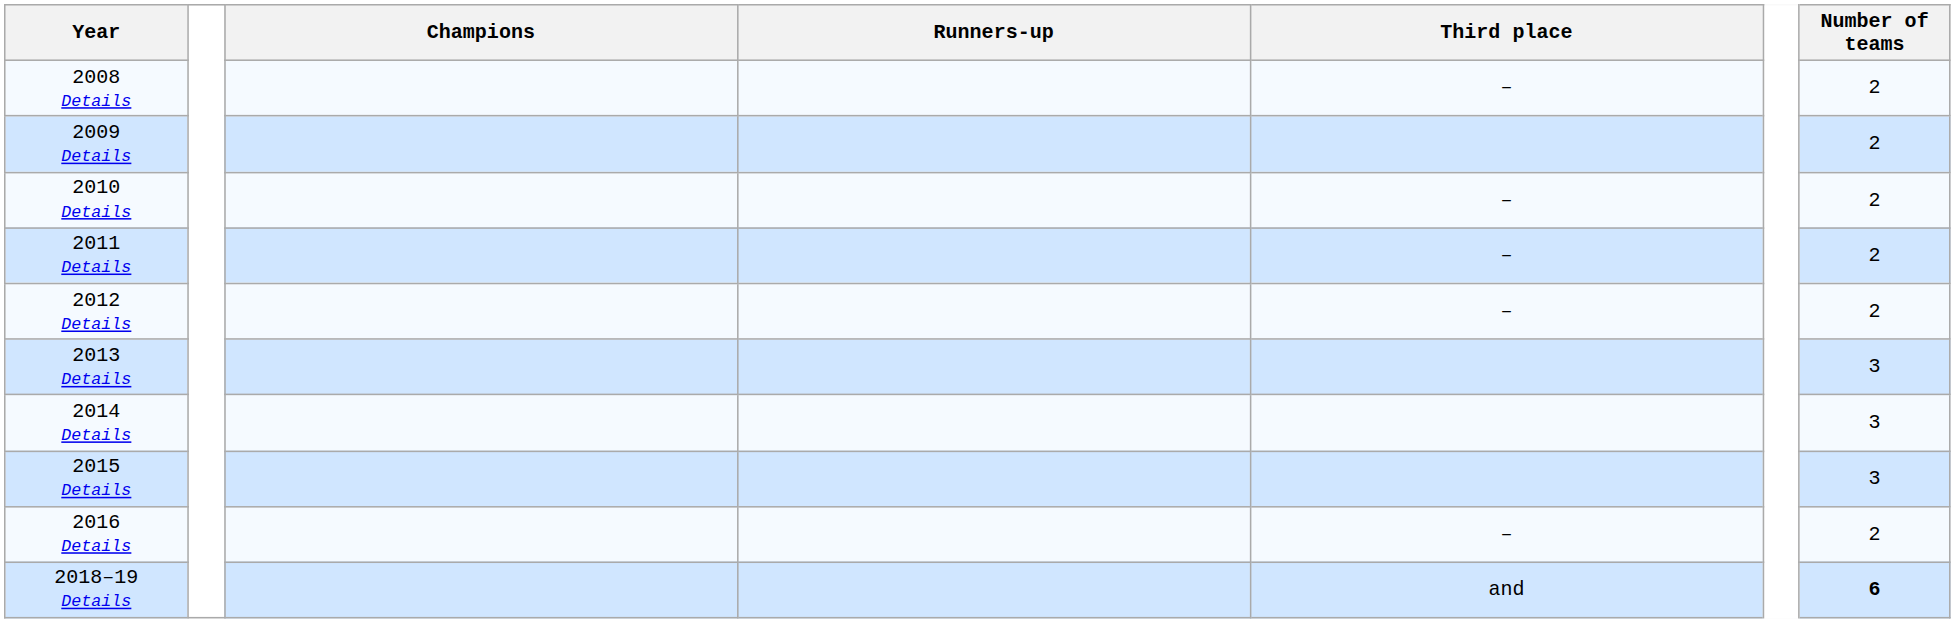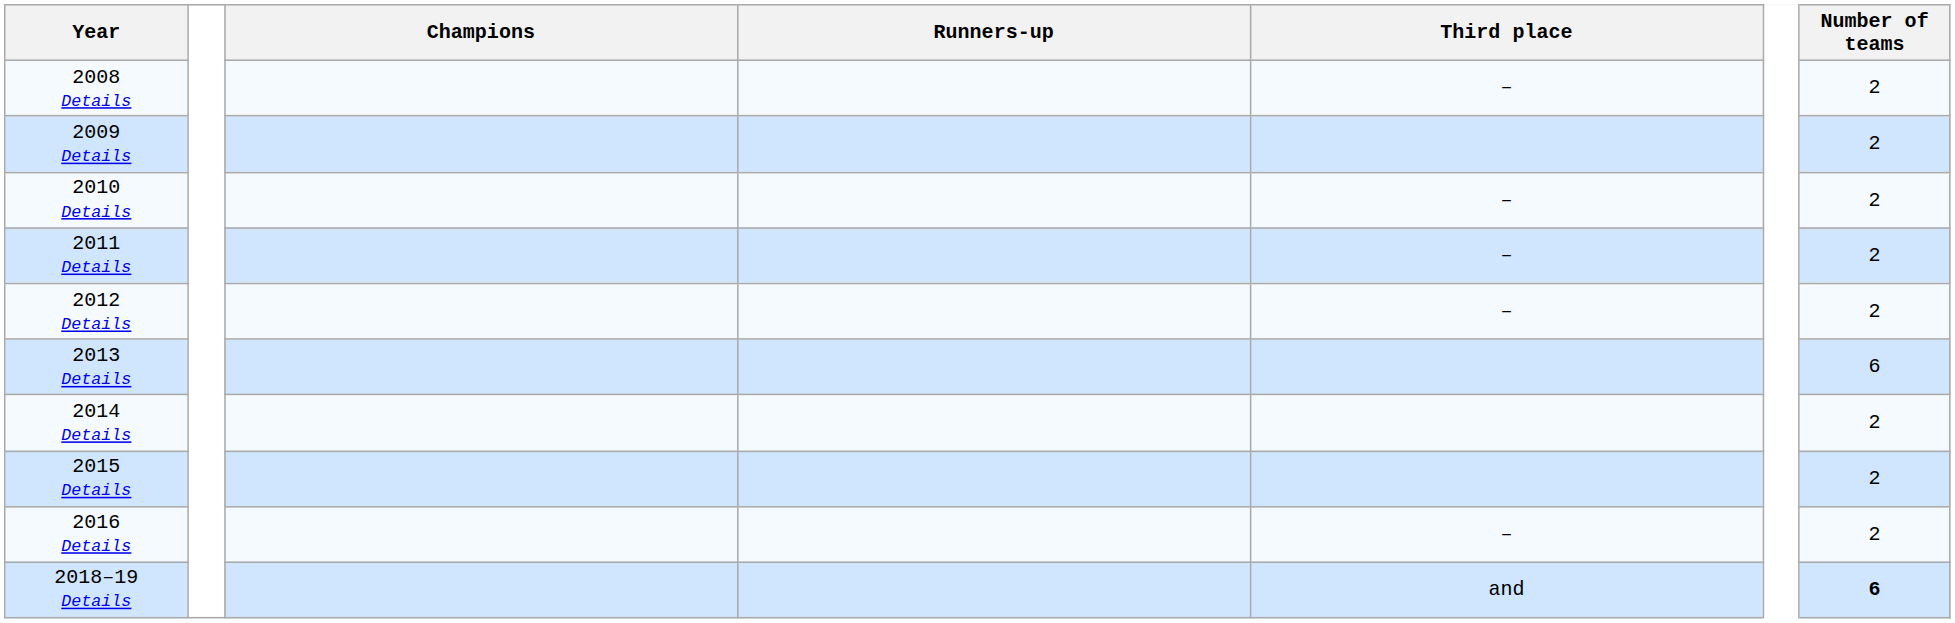2013 Details | Number of teams: 3 -> 6
2014 Details | Number of teams: 3 -> 2
2015 Details | Number of teams: 3 -> 2
